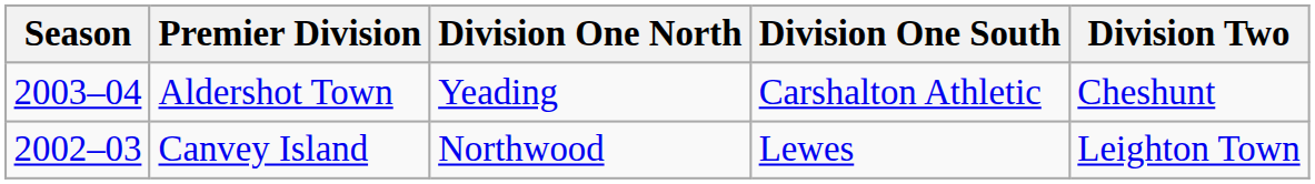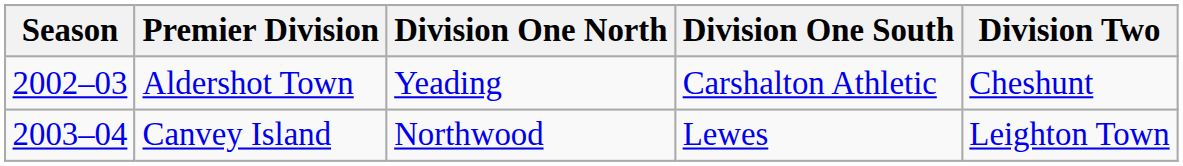Aldershot Town | Season: 2003–04 -> 2002–03
Canvey Island | Season: 2002–03 -> 2003–04
